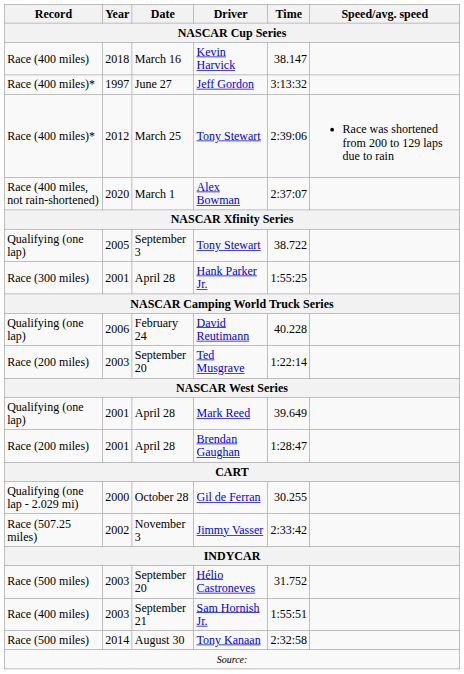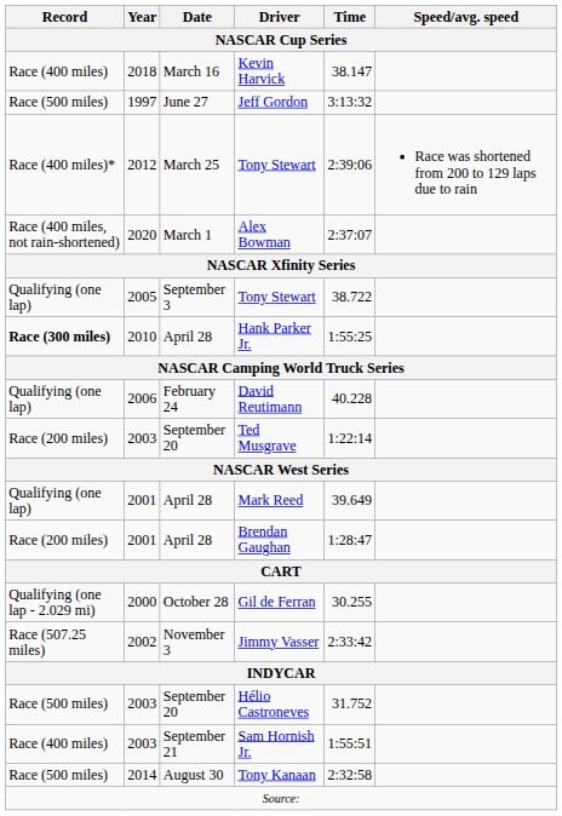Jeff Gordon | Record: Race (400 miles)* -> Race (500 miles)
Hank Parker Jr. | Record: normal -> bold
Hank Parker Jr. | Year: 2001 -> 2010
